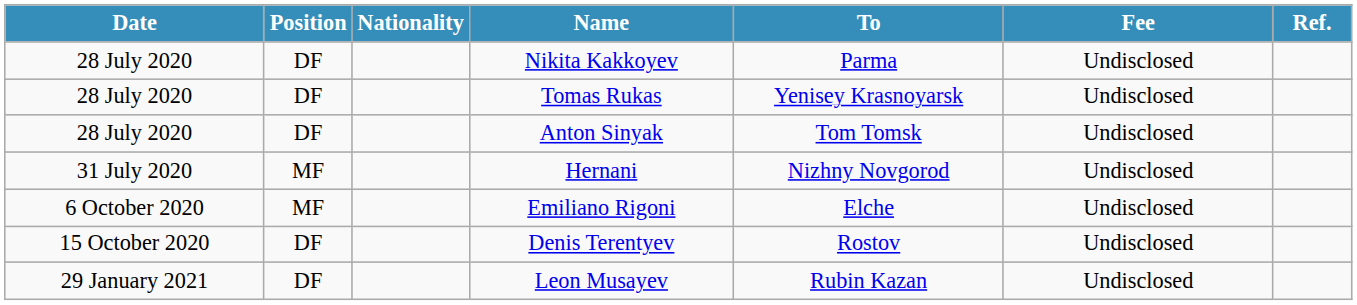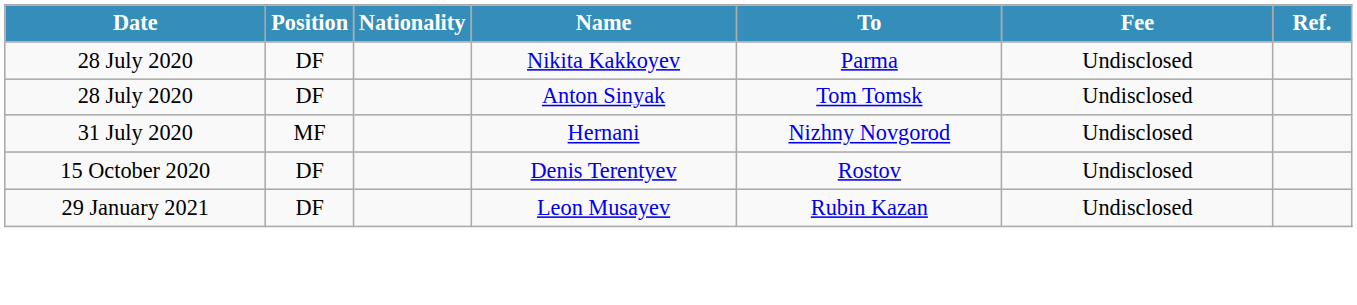- row: 28 July 2020 | DF | Tomas Rukas | Yenisey Krasnoyarsk | Undisclosed
- row: 6 October 2020 | MF | Emiliano Rigoni | Elche | Undisclosed
